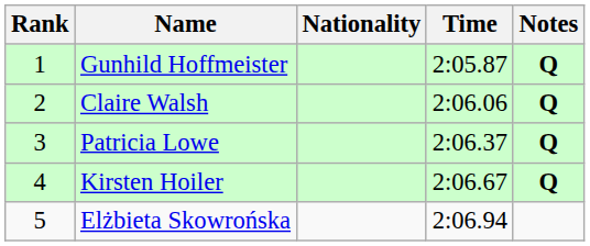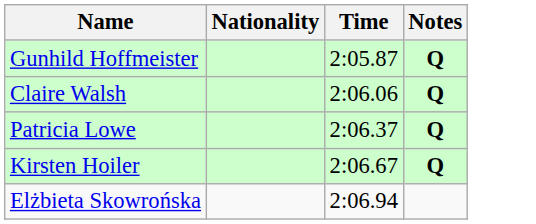- column: Rank | 1 | 2 | 3 | 4 | 5
